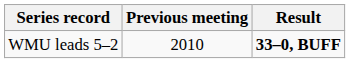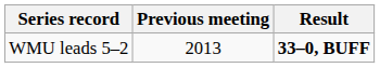WMU leads 5–2 | Previous meeting: 2010 -> 2013
